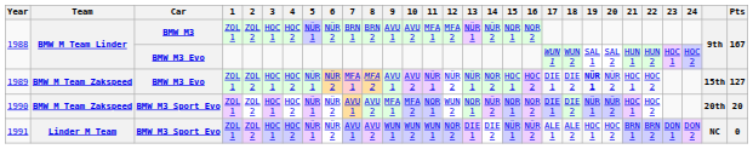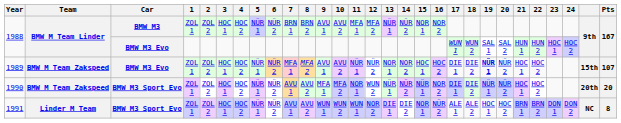1989 | 13: NÜR 1 -> NOR 1
1989 | Pts: 127 -> 107
1990 | 13: NOR 1 -> NÜR 1
1990 | 15: NOR 1 -> NÜR 1
1991 | 15: NÜR 1 -> NOR 1
1991 | Pts: 0 -> 8
